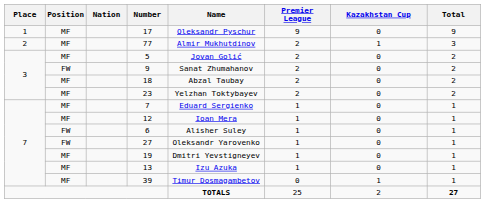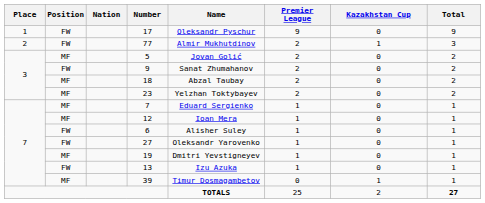17 | Position: MF -> FW
77 | Position: MF -> FW
13 | Position: MF -> FW
